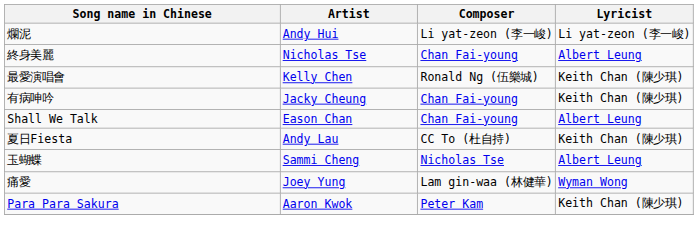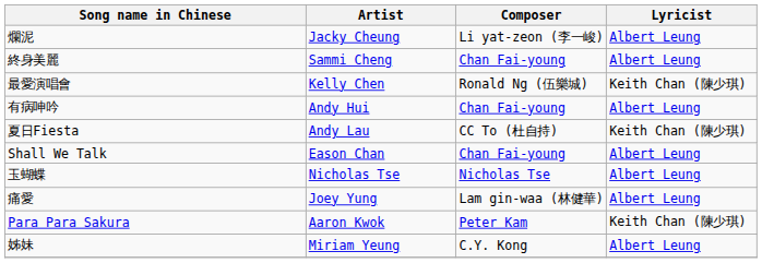爛泥 | Artist: Andy Hui -> Jacky Cheung
爛泥 | Lyricist: Li yat-zeon (李一峻) -> Albert Leung
終身美麗 | Artist: Nicholas Tse -> Sammi Cheng
有病呻吟 | Artist: Jacky Cheung -> Andy Hui
有病呻吟 | Lyricist: Keith Chan (陳少琪) -> Albert Leung
rows swapped: 夏日Fiesta <-> Shall We Talk
玉蝴蝶 | Artist: Sammi Cheng -> Nicholas Tse
痛愛 | Lyricist: Wyman Wong -> Albert Leung
+ row: 姊妹 | Miriam Yeung | C.Y. Kong | Albert Leung
